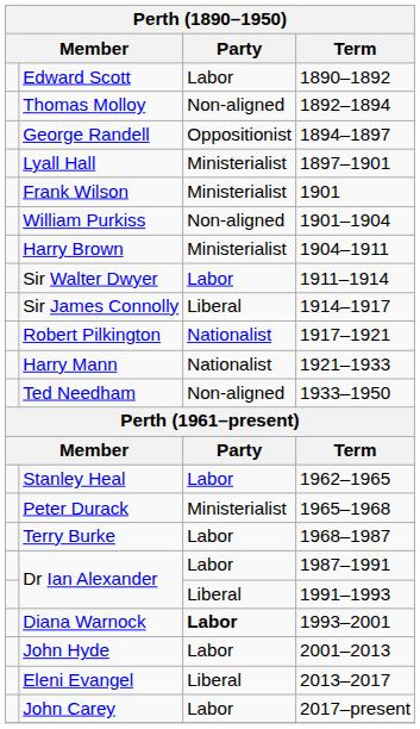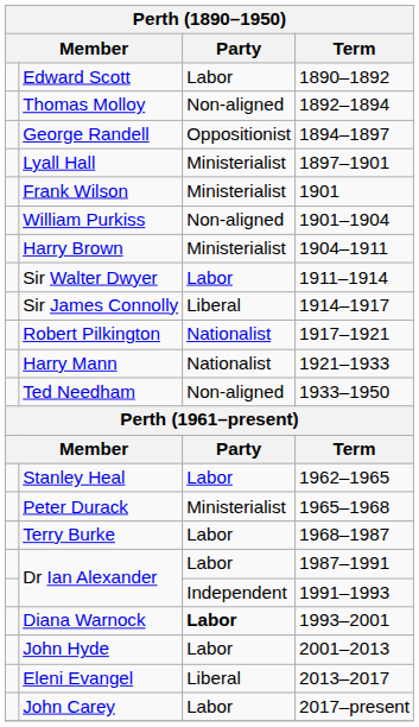Dr Ian Alexander / 1991–1993 | Party: Liberal -> Independent
